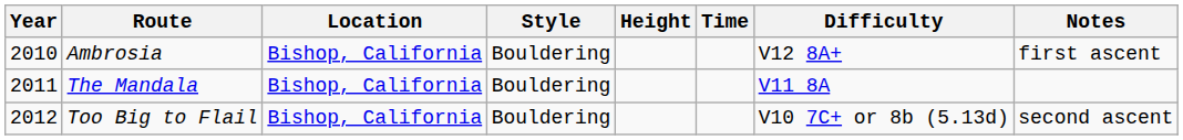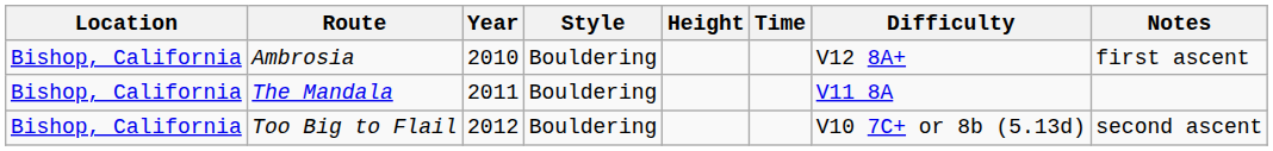columns swapped: Year <-> Location
